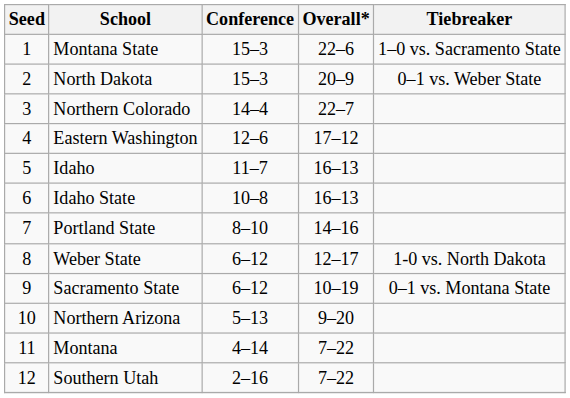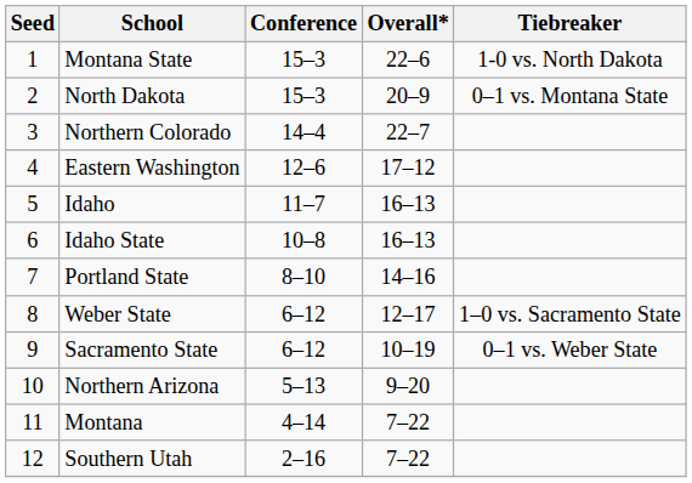Montana State | Tiebreaker: 1–0 vs. Sacramento State -> 1-0 vs. North Dakota
North Dakota | Tiebreaker: 0–1 vs. Weber State -> 0–1 vs. Montana State
Weber State | Tiebreaker: 1-0 vs. North Dakota -> 1–0 vs. Sacramento State
Sacramento State | Tiebreaker: 0–1 vs. Montana State -> 0–1 vs. Weber State
